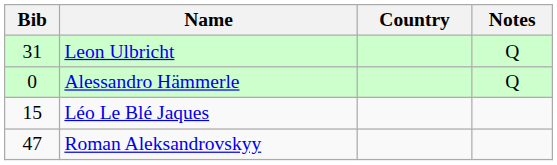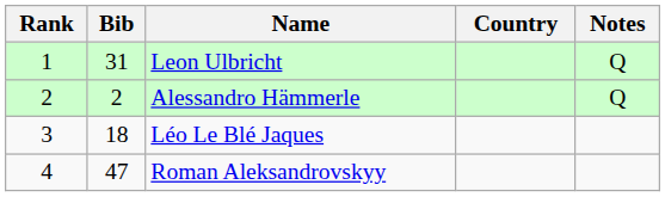+ column: Rank | 1 | 2 | 3 | 4
Alessandro Hämmerle | Bib: 0 -> 2
Léo Le Blé Jaques | Bib: 15 -> 18
